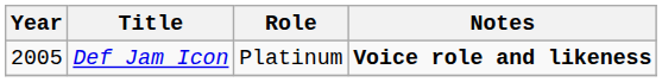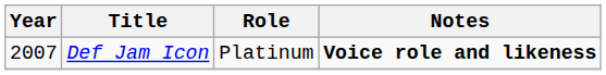Def Jam Icon | Year: 2005 -> 2007
